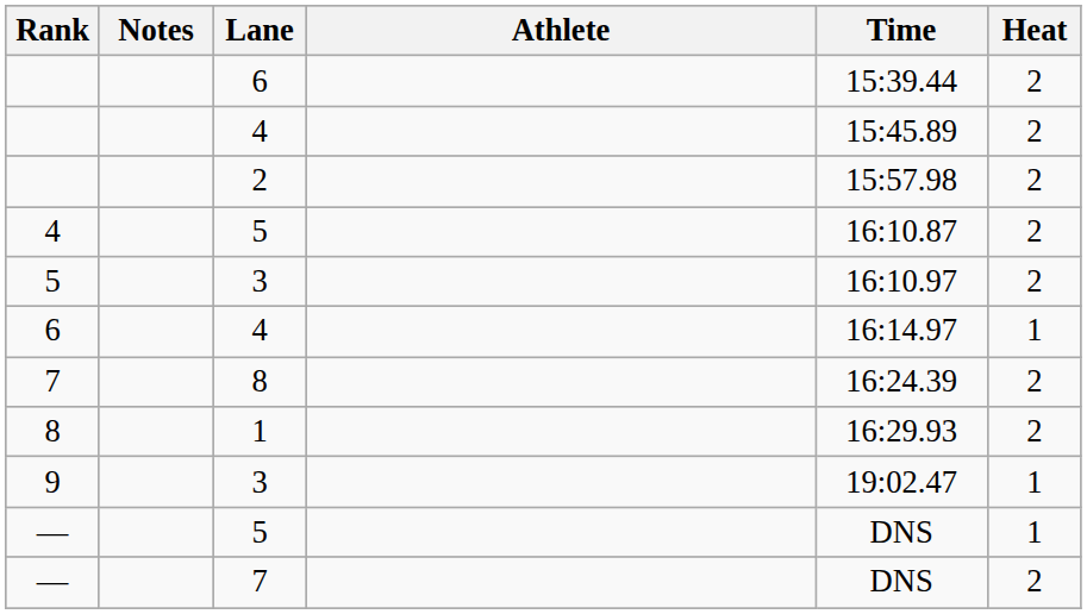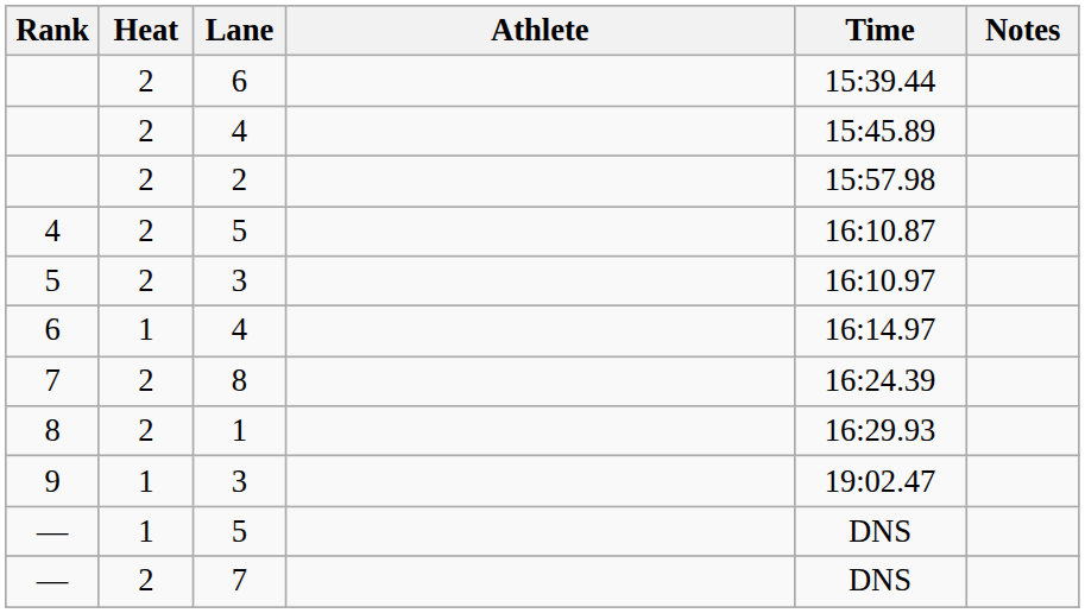columns swapped: Heat <-> Notes
